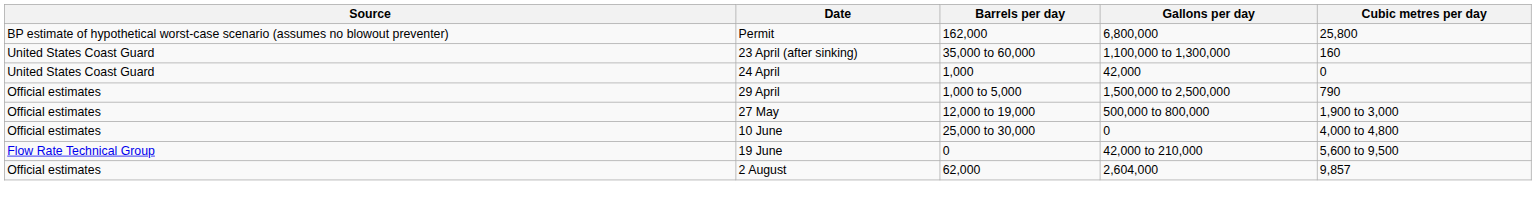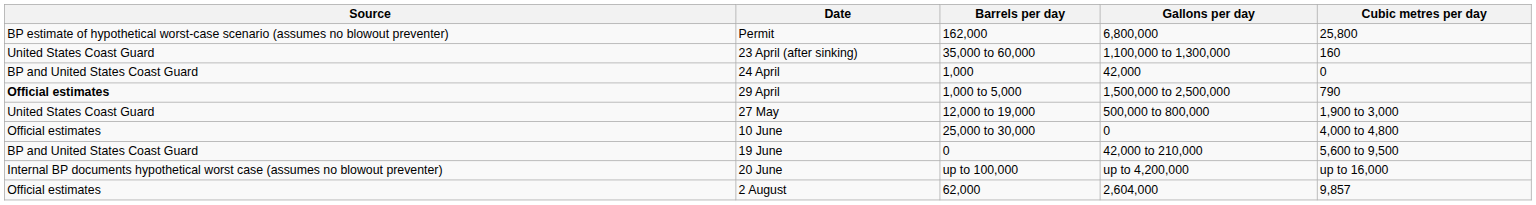24 April | Source: United States Coast Guard -> BP and United States Coast Guard
29 April | Source: normal -> bold
27 May | Source: Official estimates -> United States Coast Guard
19 June | Source: Flow Rate Technical Group -> BP and United States Coast Guard
+ row: Internal BP documents hypothetical worst case (assumes no blowout preventer) | 20 June | up to 100,000 | up to 4,200,000 | up to 16,000
